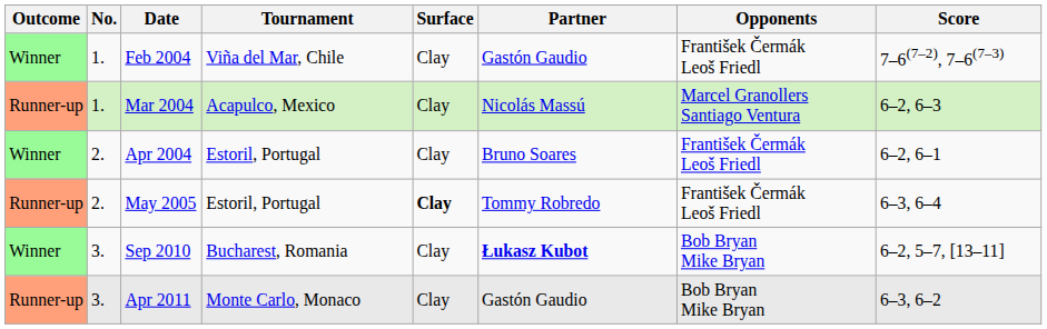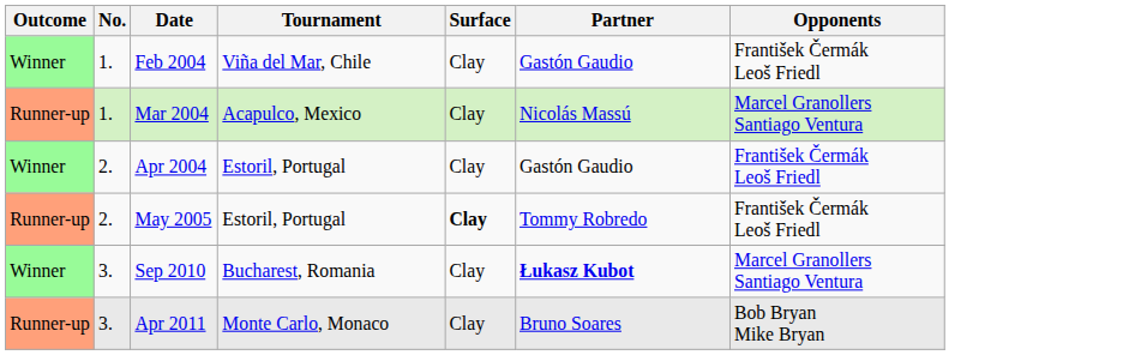- column: Score | 7–6(7–2), 7–6(7–3) | 6–2, 6–3 | 6–2, 6–1 | 6–3, 6–4 | 6–2, 5–7, [13–11] | 6–3, 6–2
Apr 2004 | Partner: Bruno Soares -> Gastón Gaudio
Sep 2010 | Opponents: Bob Bryan Mike Bryan -> Marcel Granollers Santiago Ventura
Apr 2011 | Partner: Gastón Gaudio -> Bruno Soares
